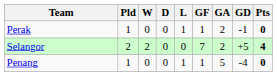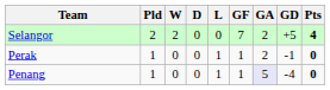rows swapped: Selangor <-> Perak
Penang | GA: no background -> lavender background
